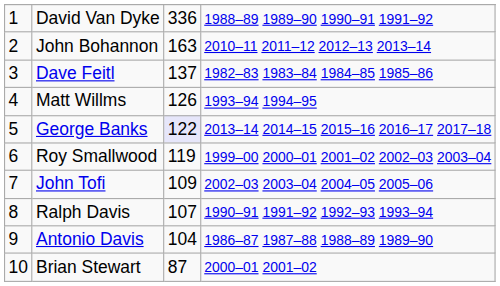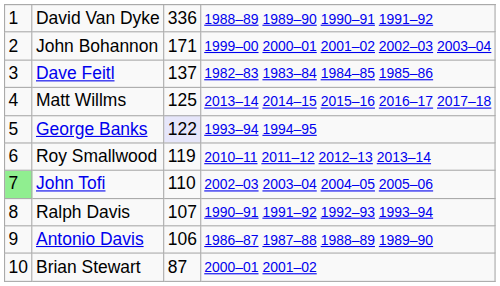John Bohannon | column 3: 163 -> 171
John Bohannon | column 4: 2010–11 2011–12 2012–13 2013–14 -> 1999–00 2000–01 2001–02 2002–03 2003–04
Matt Willms | column 3: 126 -> 125
Matt Willms | column 4: 1993–94 1994–95 -> 2013–14 2014–15 2015–16 2016–17 2017–18
George Banks | column 4: 2013–14 2014–15 2015–16 2016–17 2017–18 -> 1993–94 1994–95
Roy Smallwood | column 4: 1999–00 2000–01 2001–02 2002–03 2003–04 -> 2010–11 2011–12 2012–13 2013–14
John Tofi | column 1: no background -> lightgreen background
John Tofi | column 3: 109 -> 110
Antonio Davis | column 3: 104 -> 106
